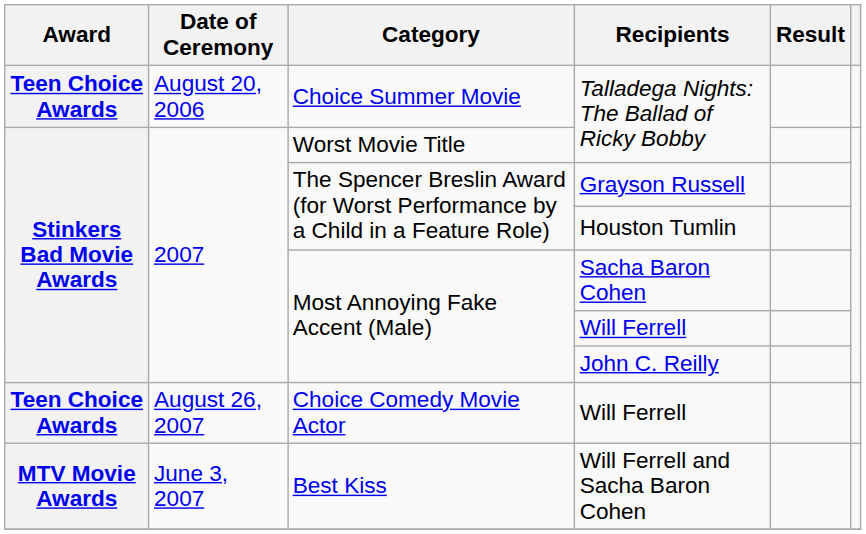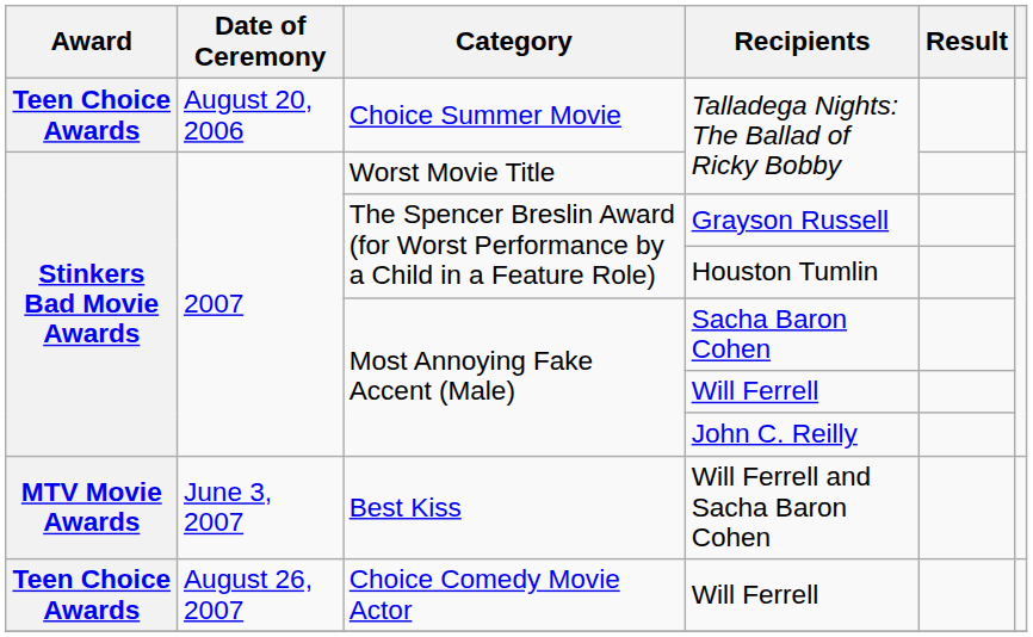rows swapped: Will Ferrell and Sacha Baron Cohen <-> Choice Comedy Movie Actor / Will Ferrell
